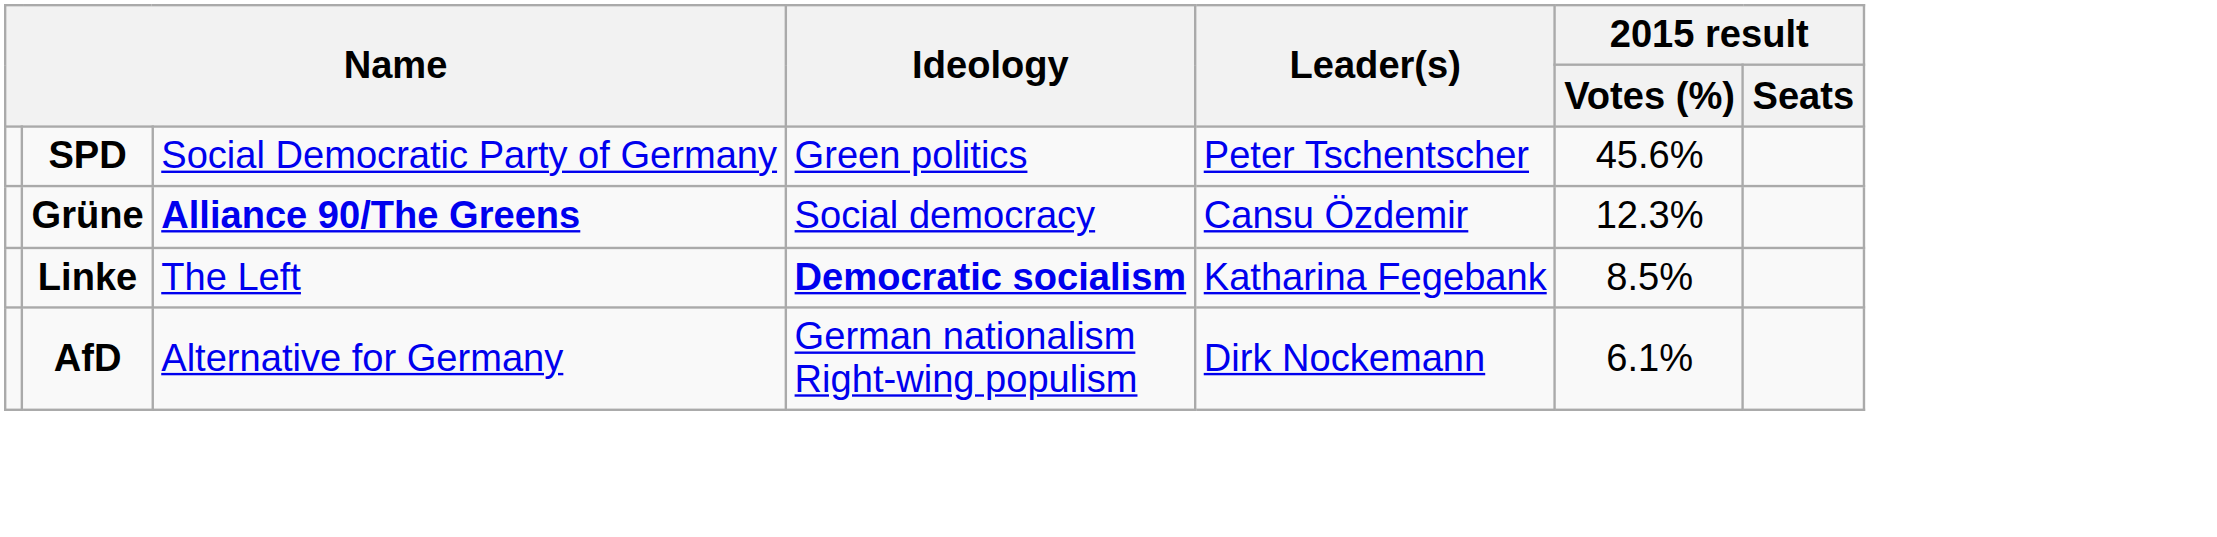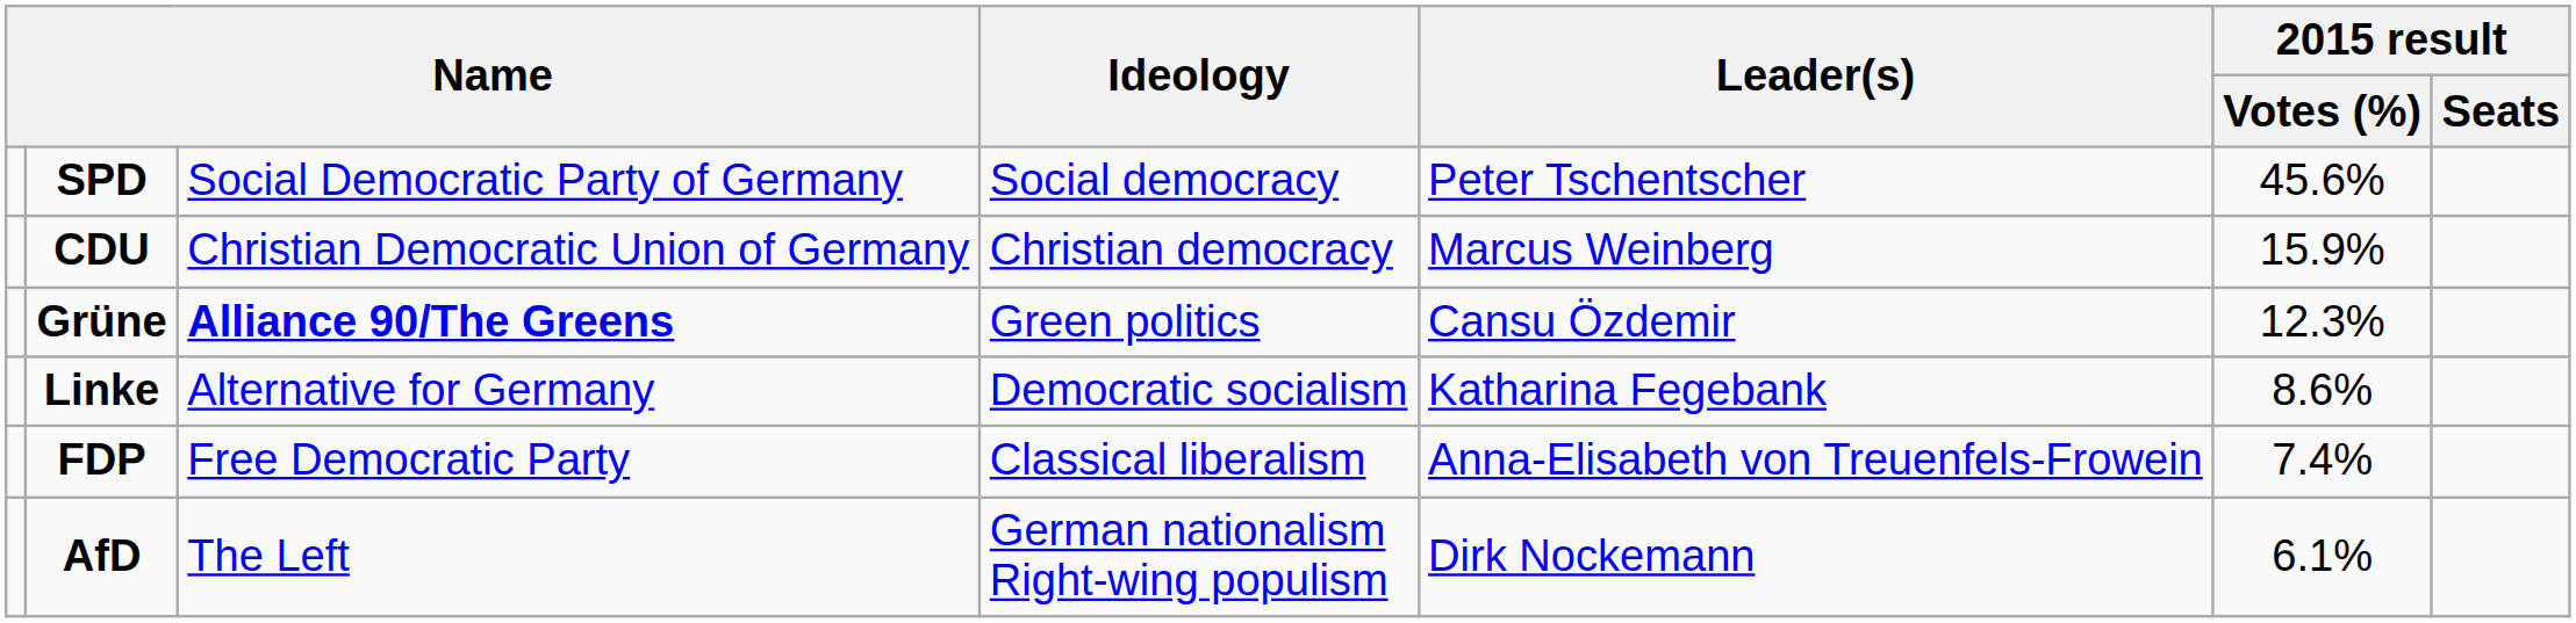SPD | Ideology: Green politics -> Social democracy
+ row: CDU | Christian Democratic Union of Germany | Christian democracy | Marcus Weinberg | 15.9%
Grüne | Ideology: Social democracy -> Green politics
Linke | column 3: The Left -> Alternative for Germany
Linke | Ideology: bold -> normal
Linke | 2015 result / Votes (%): 8.5% -> 8.6%
+ row: FDP | Free Democratic Party | Classical liberalism | Anna-Elisabeth von Treuenfels-Frowein | 7.4%
AfD | column 3: Alternative for Germany -> The Left
